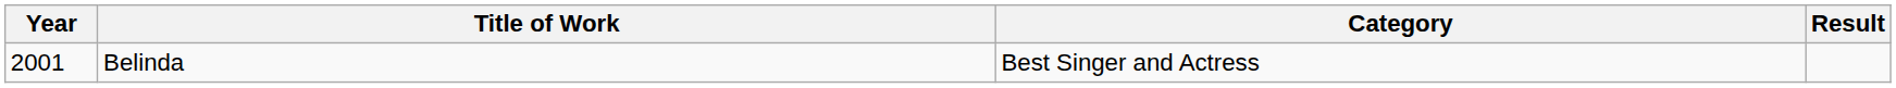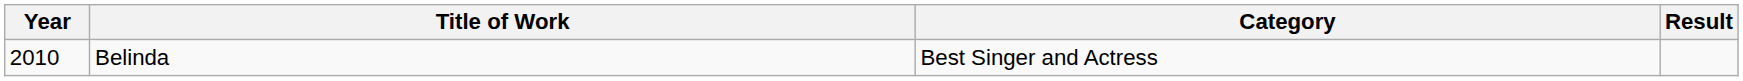Belinda | Year: 2001 -> 2010
